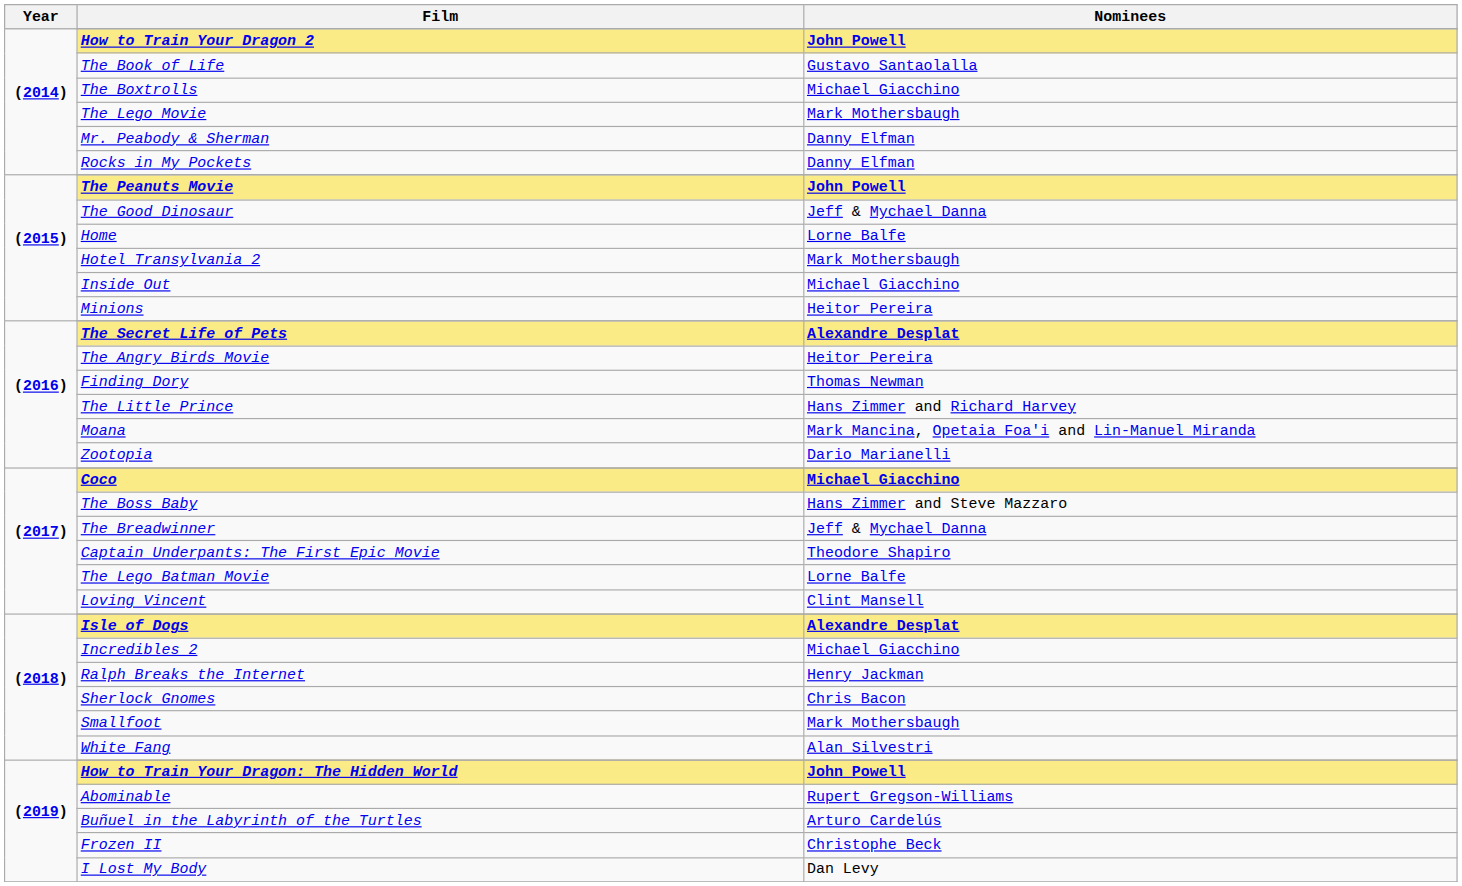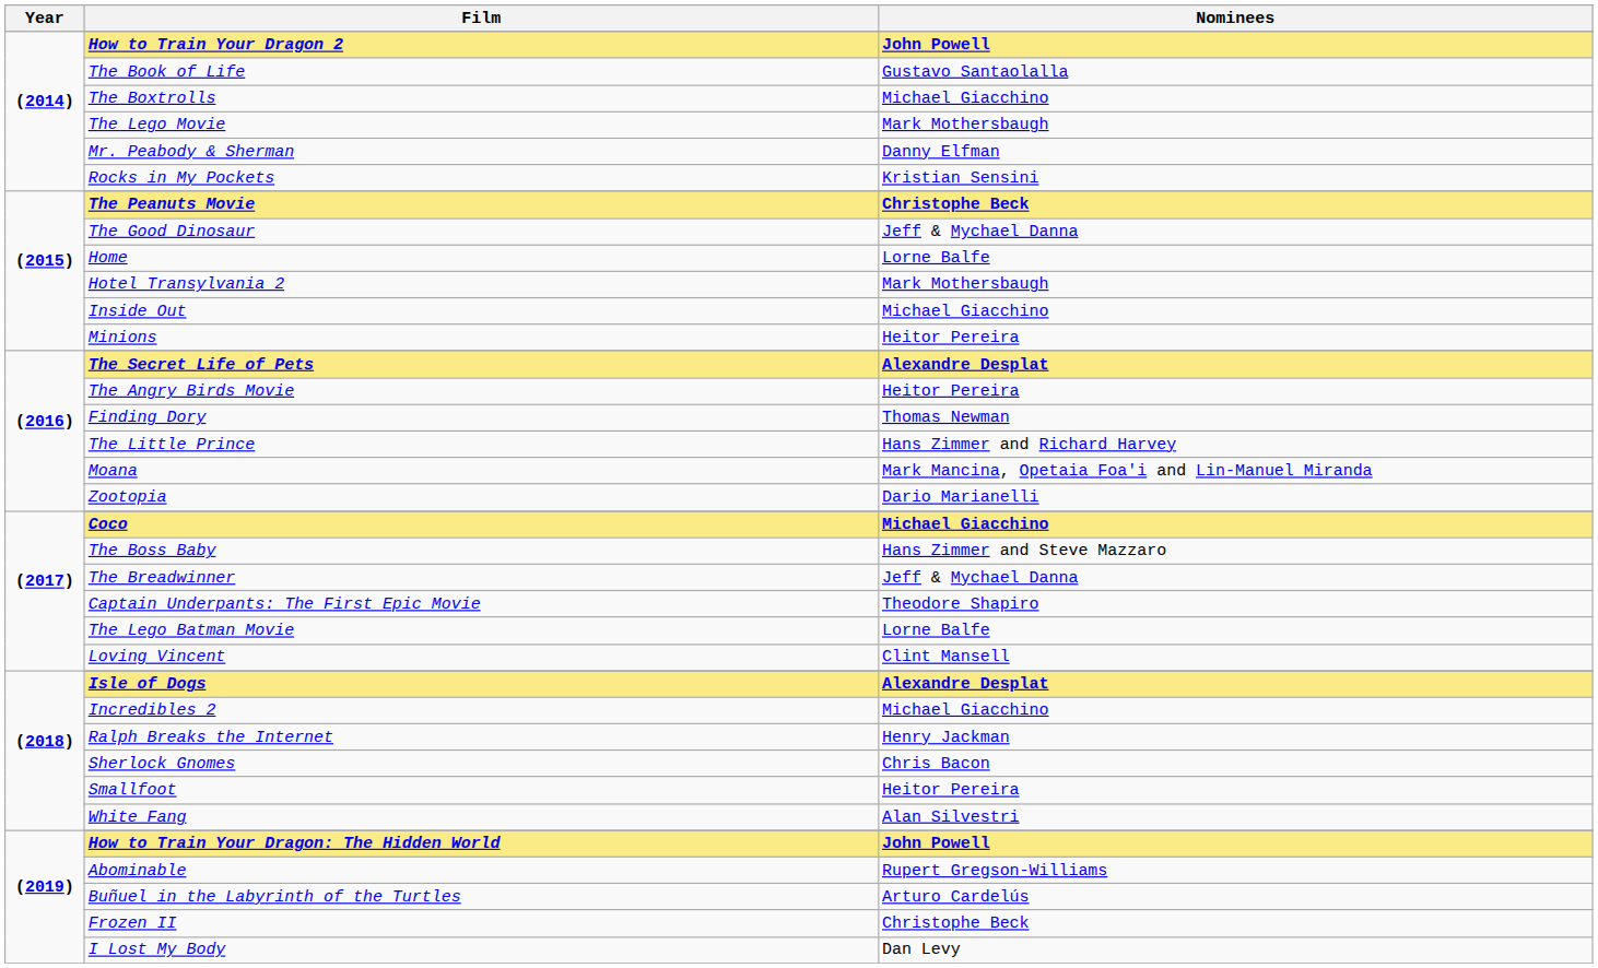Rocks in My Pockets | Nominees: Danny Elfman -> Kristian Sensini
The Peanuts Movie | Nominees: John Powell -> Christophe Beck
Smallfoot | Nominees: Mark Mothersbaugh -> Heitor Pereira
